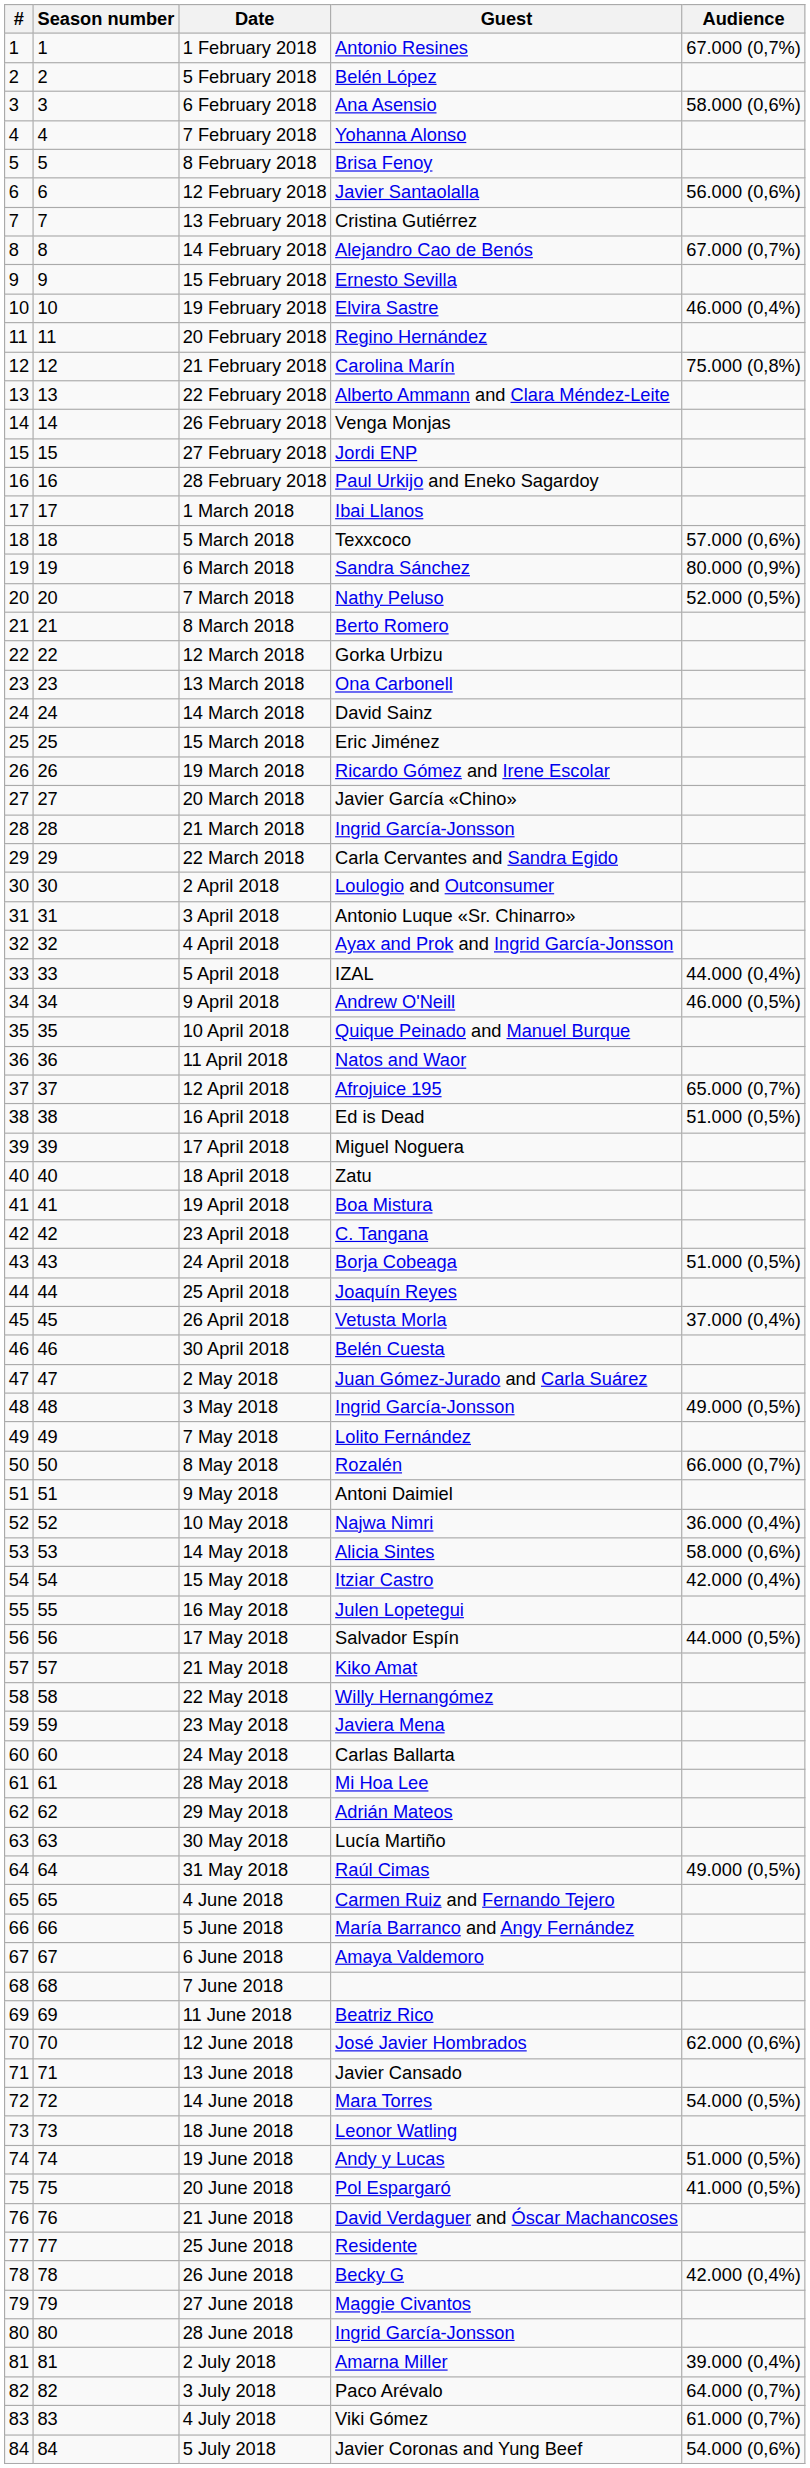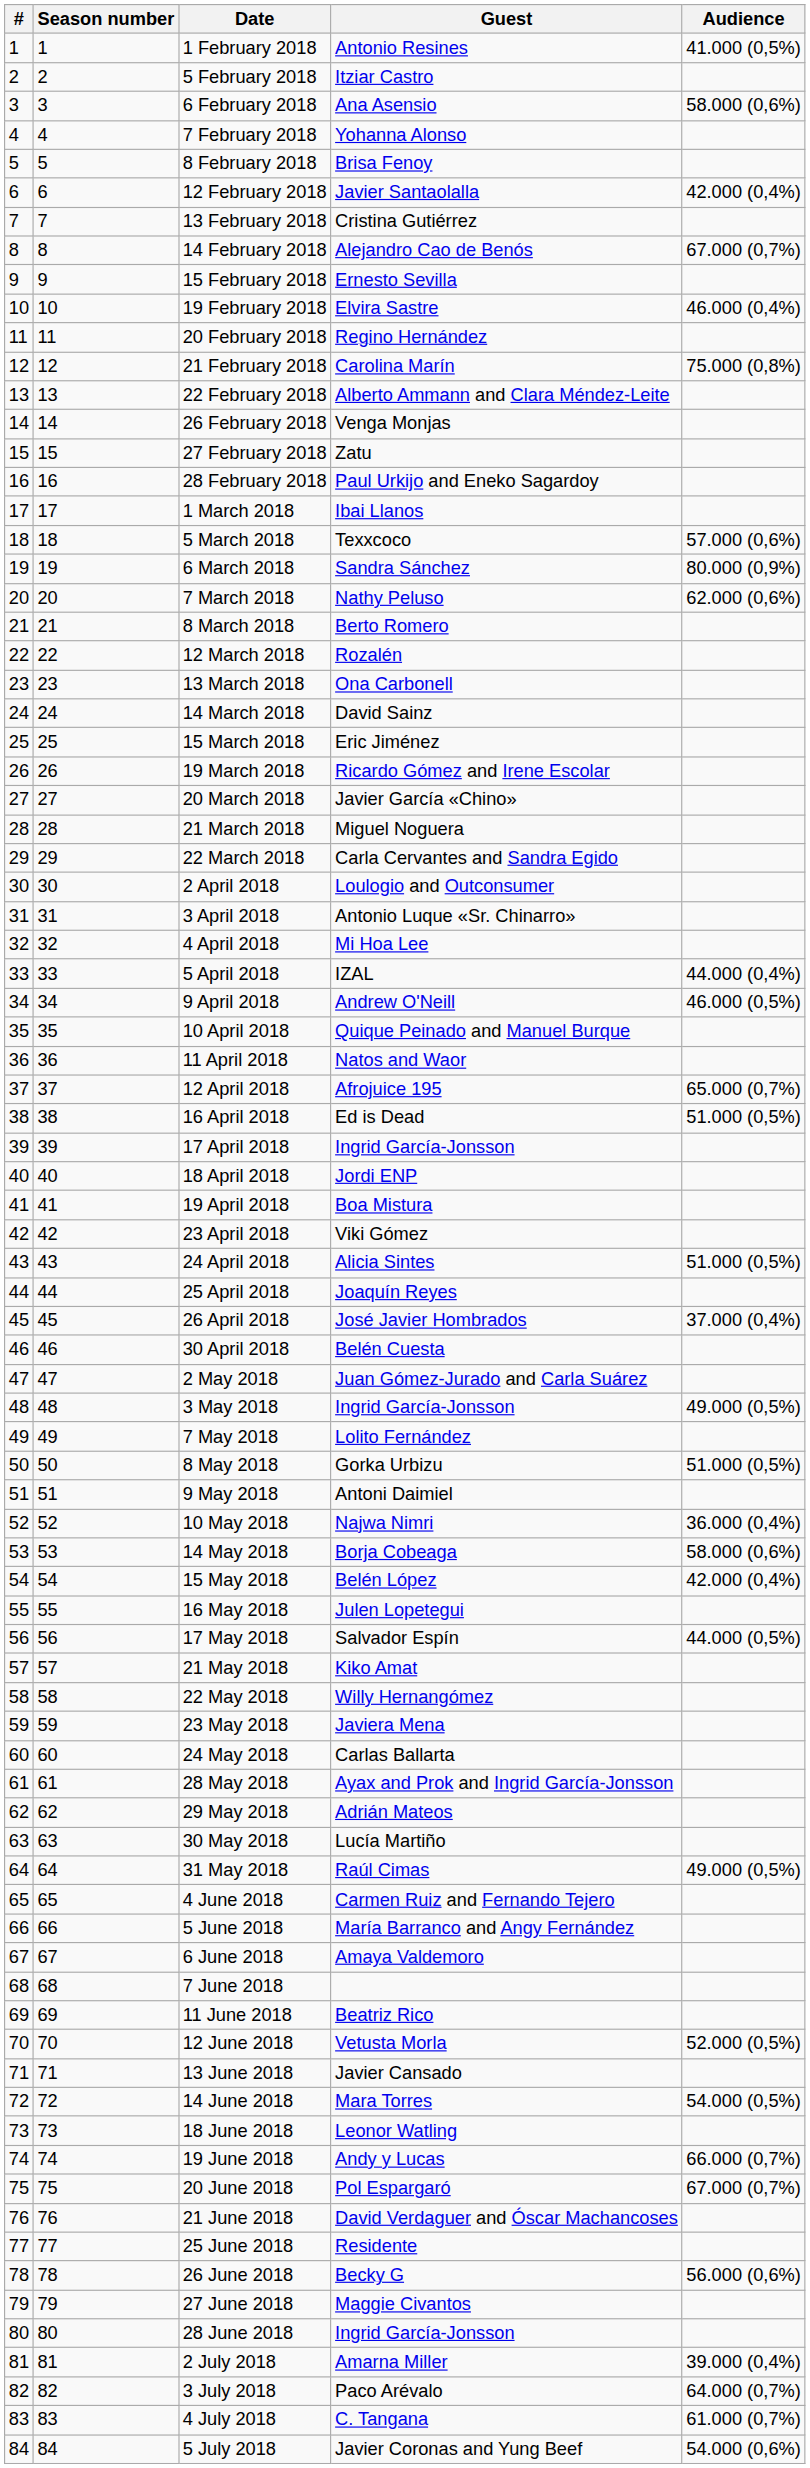1 February 2018 | Audience: 67.000 (0,7%) -> 41.000 (0,5%)
5 February 2018 | Guest: Belén López -> Itziar Castro
12 February 2018 | Audience: 56.000 (0,6%) -> 42.000 (0,4%)
27 February 2018 | Guest: Jordi ENP -> Zatu
7 March 2018 | Audience: 52.000 (0,5%) -> 62.000 (0,6%)
12 March 2018 | Guest: Gorka Urbizu -> Rozalén
21 March 2018 | Guest: Ingrid García-Jonsson -> Miguel Noguera
4 April 2018 | Guest: Ayax and Prok and Ingrid García-Jonsson -> Mi Hoa Lee
17 April 2018 | Guest: Miguel Noguera -> Ingrid García-Jonsson
18 April 2018 | Guest: Zatu -> Jordi ENP
23 April 2018 | Guest: C. Tangana -> Viki Gómez
24 April 2018 | Guest: Borja Cobeaga -> Alicia Sintes
26 April 2018 | Guest: Vetusta Morla -> José Javier Hombrados
8 May 2018 | Guest: Rozalén -> Gorka Urbizu
8 May 2018 | Audience: 66.000 (0,7%) -> 51.000 (0,5%)
14 May 2018 | Guest: Alicia Sintes -> Borja Cobeaga
15 May 2018 | Guest: Itziar Castro -> Belén López
28 May 2018 | Guest: Mi Hoa Lee -> Ayax and Prok and Ingrid García-Jonsson
12 June 2018 | Guest: José Javier Hombrados -> Vetusta Morla
12 June 2018 | Audience: 62.000 (0,6%) -> 52.000 (0,5%)
19 June 2018 | Audience: 51.000 (0,5%) -> 66.000 (0,7%)
20 June 2018 | Audience: 41.000 (0,5%) -> 67.000 (0,7%)
26 June 2018 | Audience: 42.000 (0,4%) -> 56.000 (0,6%)
4 July 2018 | Guest: Viki Gómez -> C. Tangana
